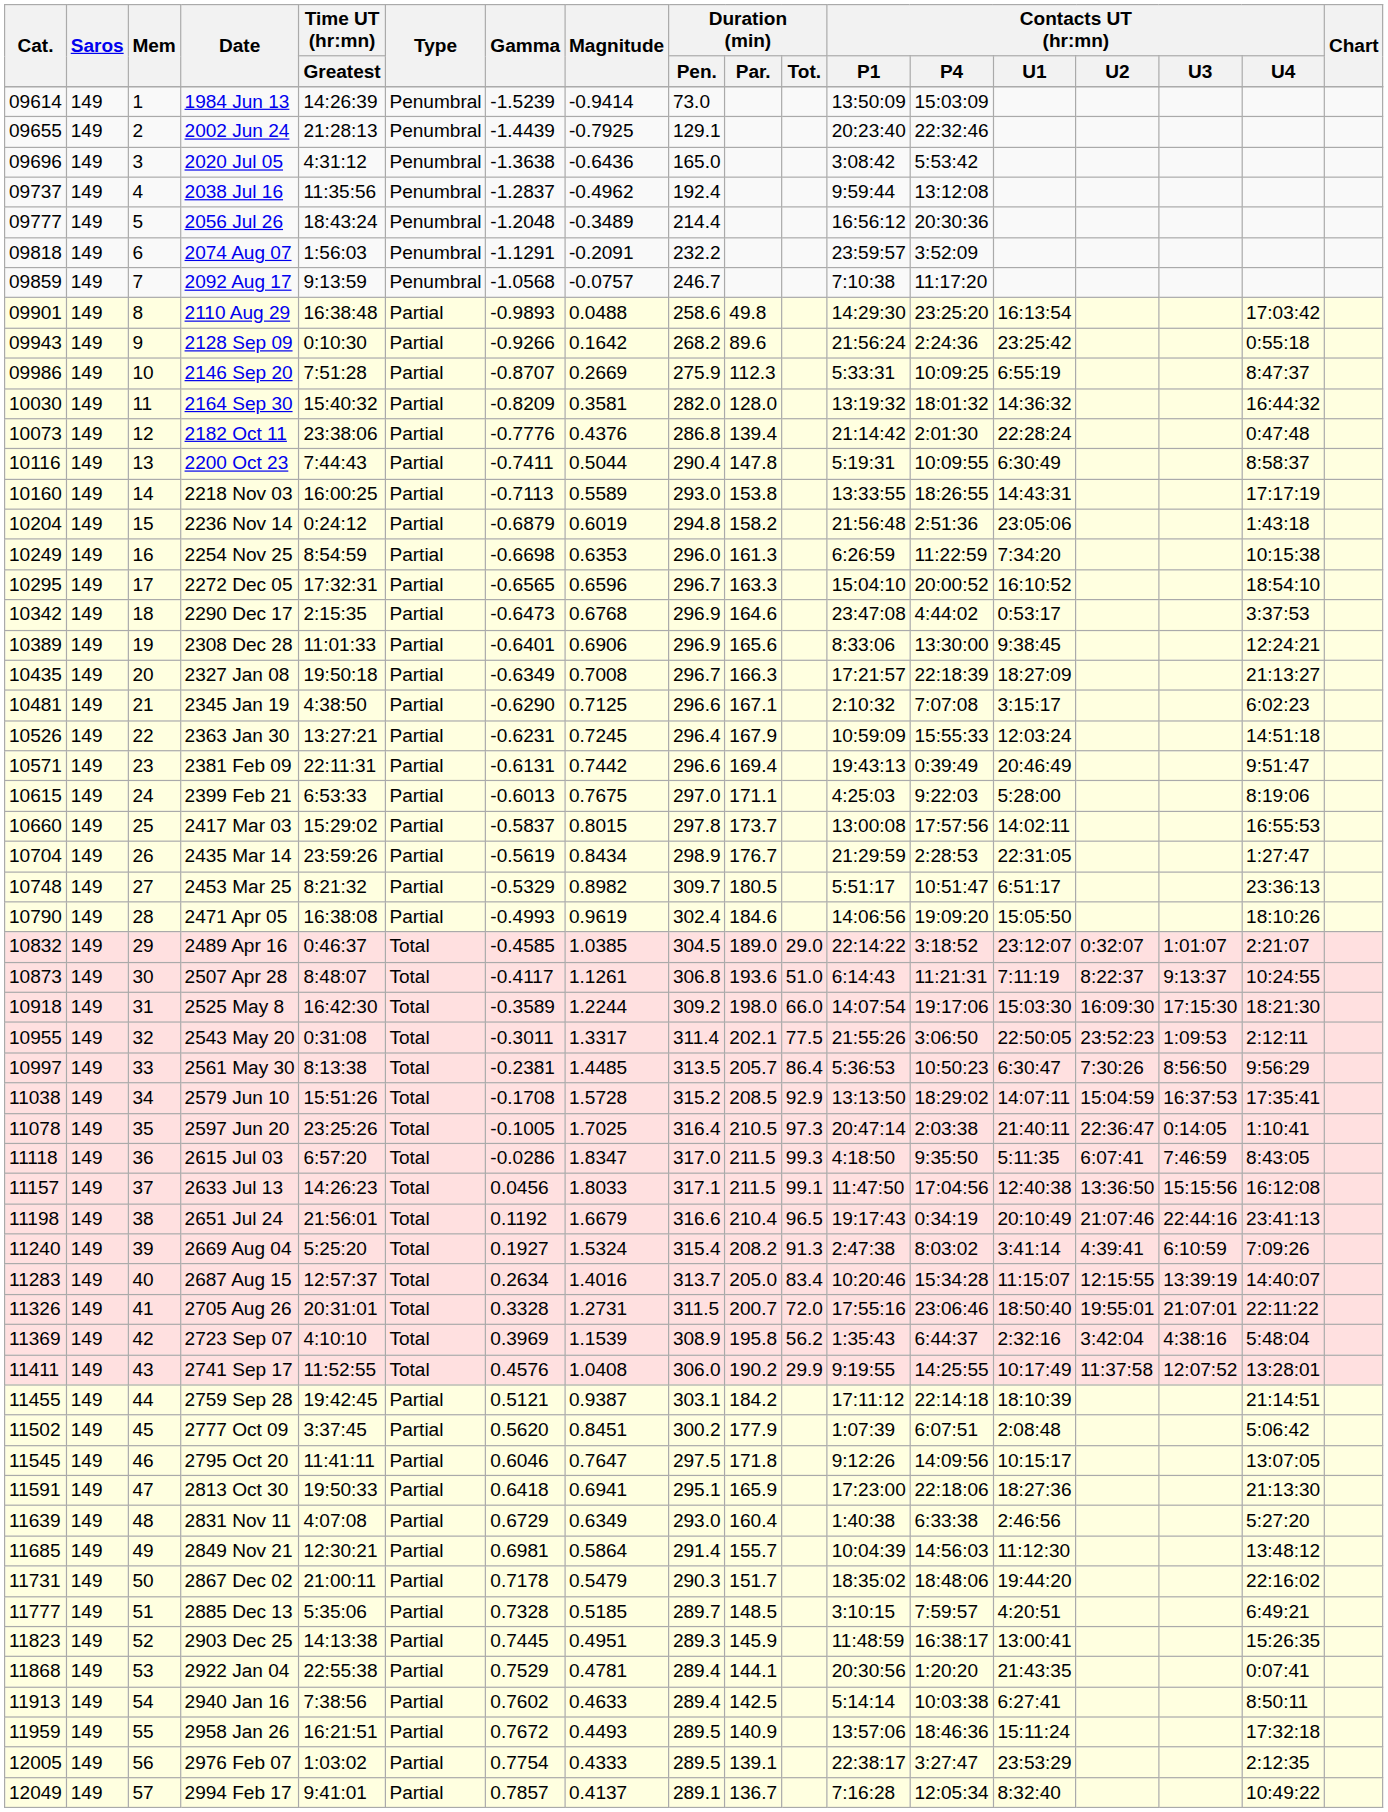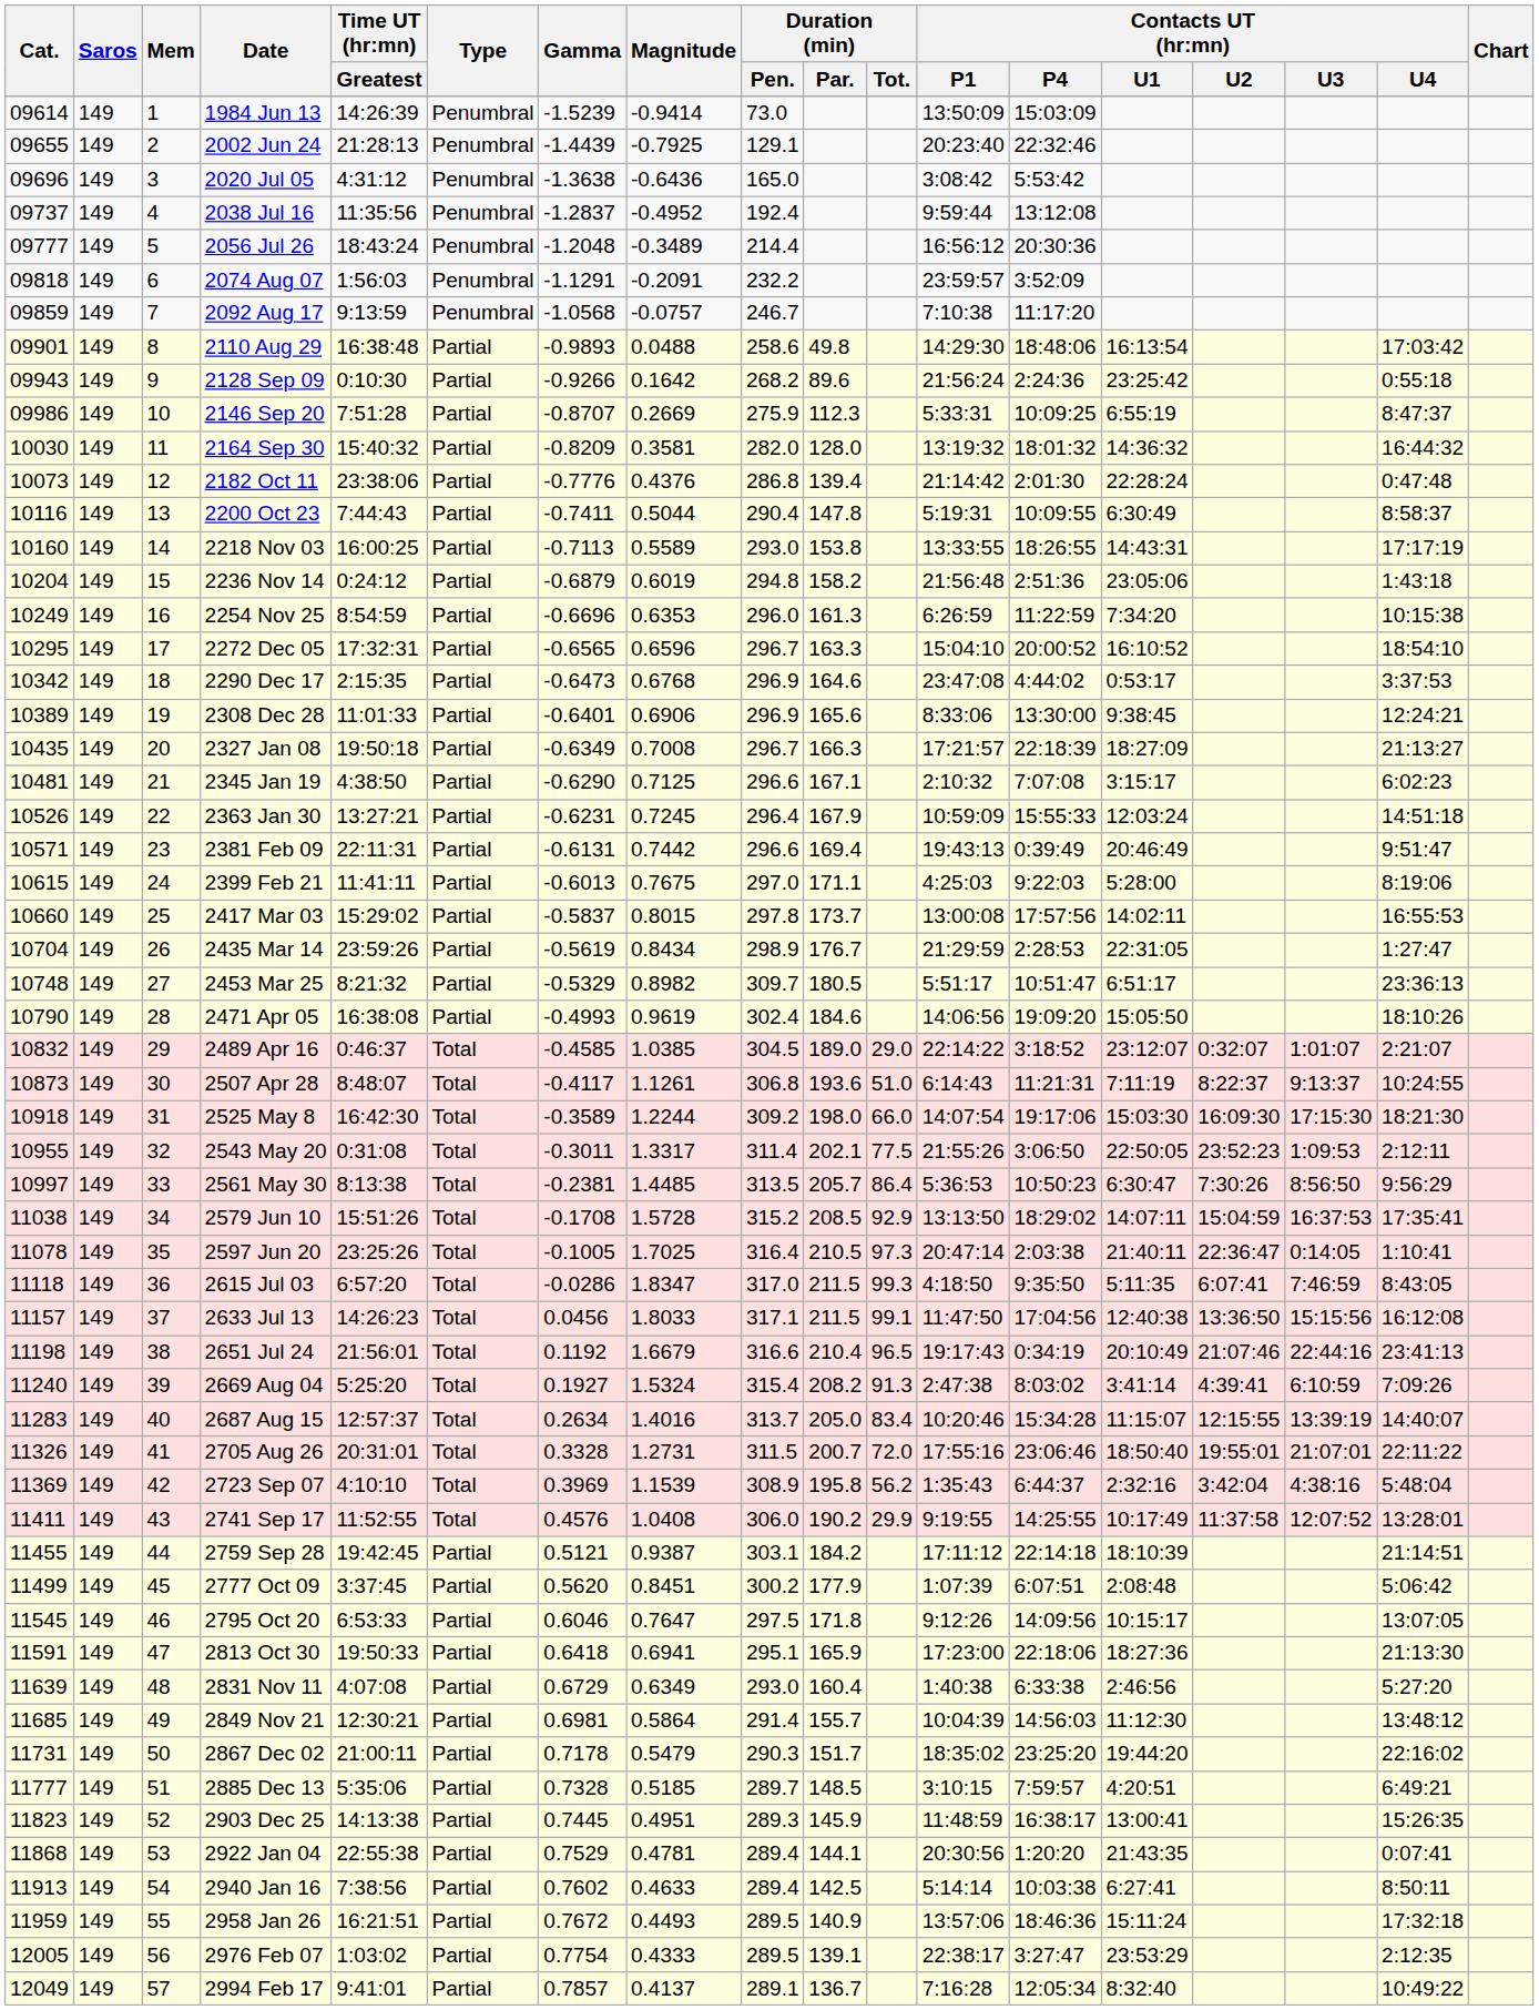2038 Jul 16 | Magnitude: -0.4962 -> -0.4952
2110 Aug 29 | Contacts UT (hr:mn) / P4: 23:25:20 -> 18:48:06
2254 Nov 25 | Gamma: -0.6698 -> -0.6696
2399 Feb 21 | Time UT (hr:mn) / Greatest: 6:53:33 -> 11:41:11
2777 Oct 09 | Cat.: 11502 -> 11499
2795 Oct 20 | Time UT (hr:mn) / Greatest: 11:41:11 -> 6:53:33
2867 Dec 02 | Contacts UT (hr:mn) / P4: 18:48:06 -> 23:25:20
